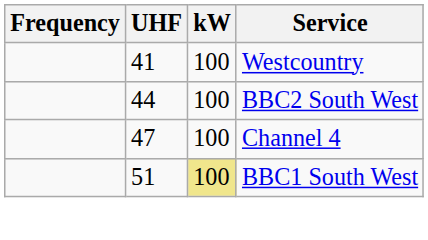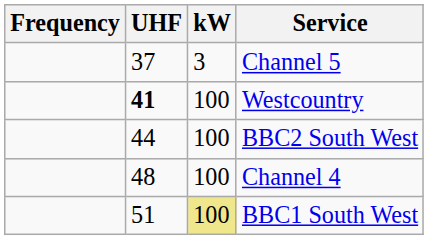+ row: 37 | 3 | Channel 5
Westcountry | UHF: normal -> bold
Channel 4 | UHF: 47 -> 48
